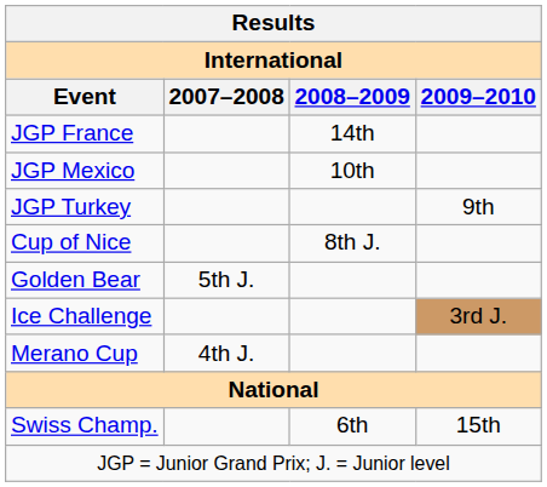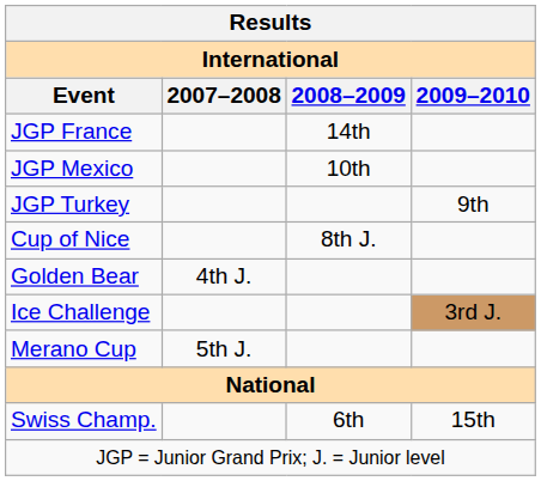Golden Bear | 2007–2008: 5th J. -> 4th J.
Merano Cup | 2007–2008: 4th J. -> 5th J.
